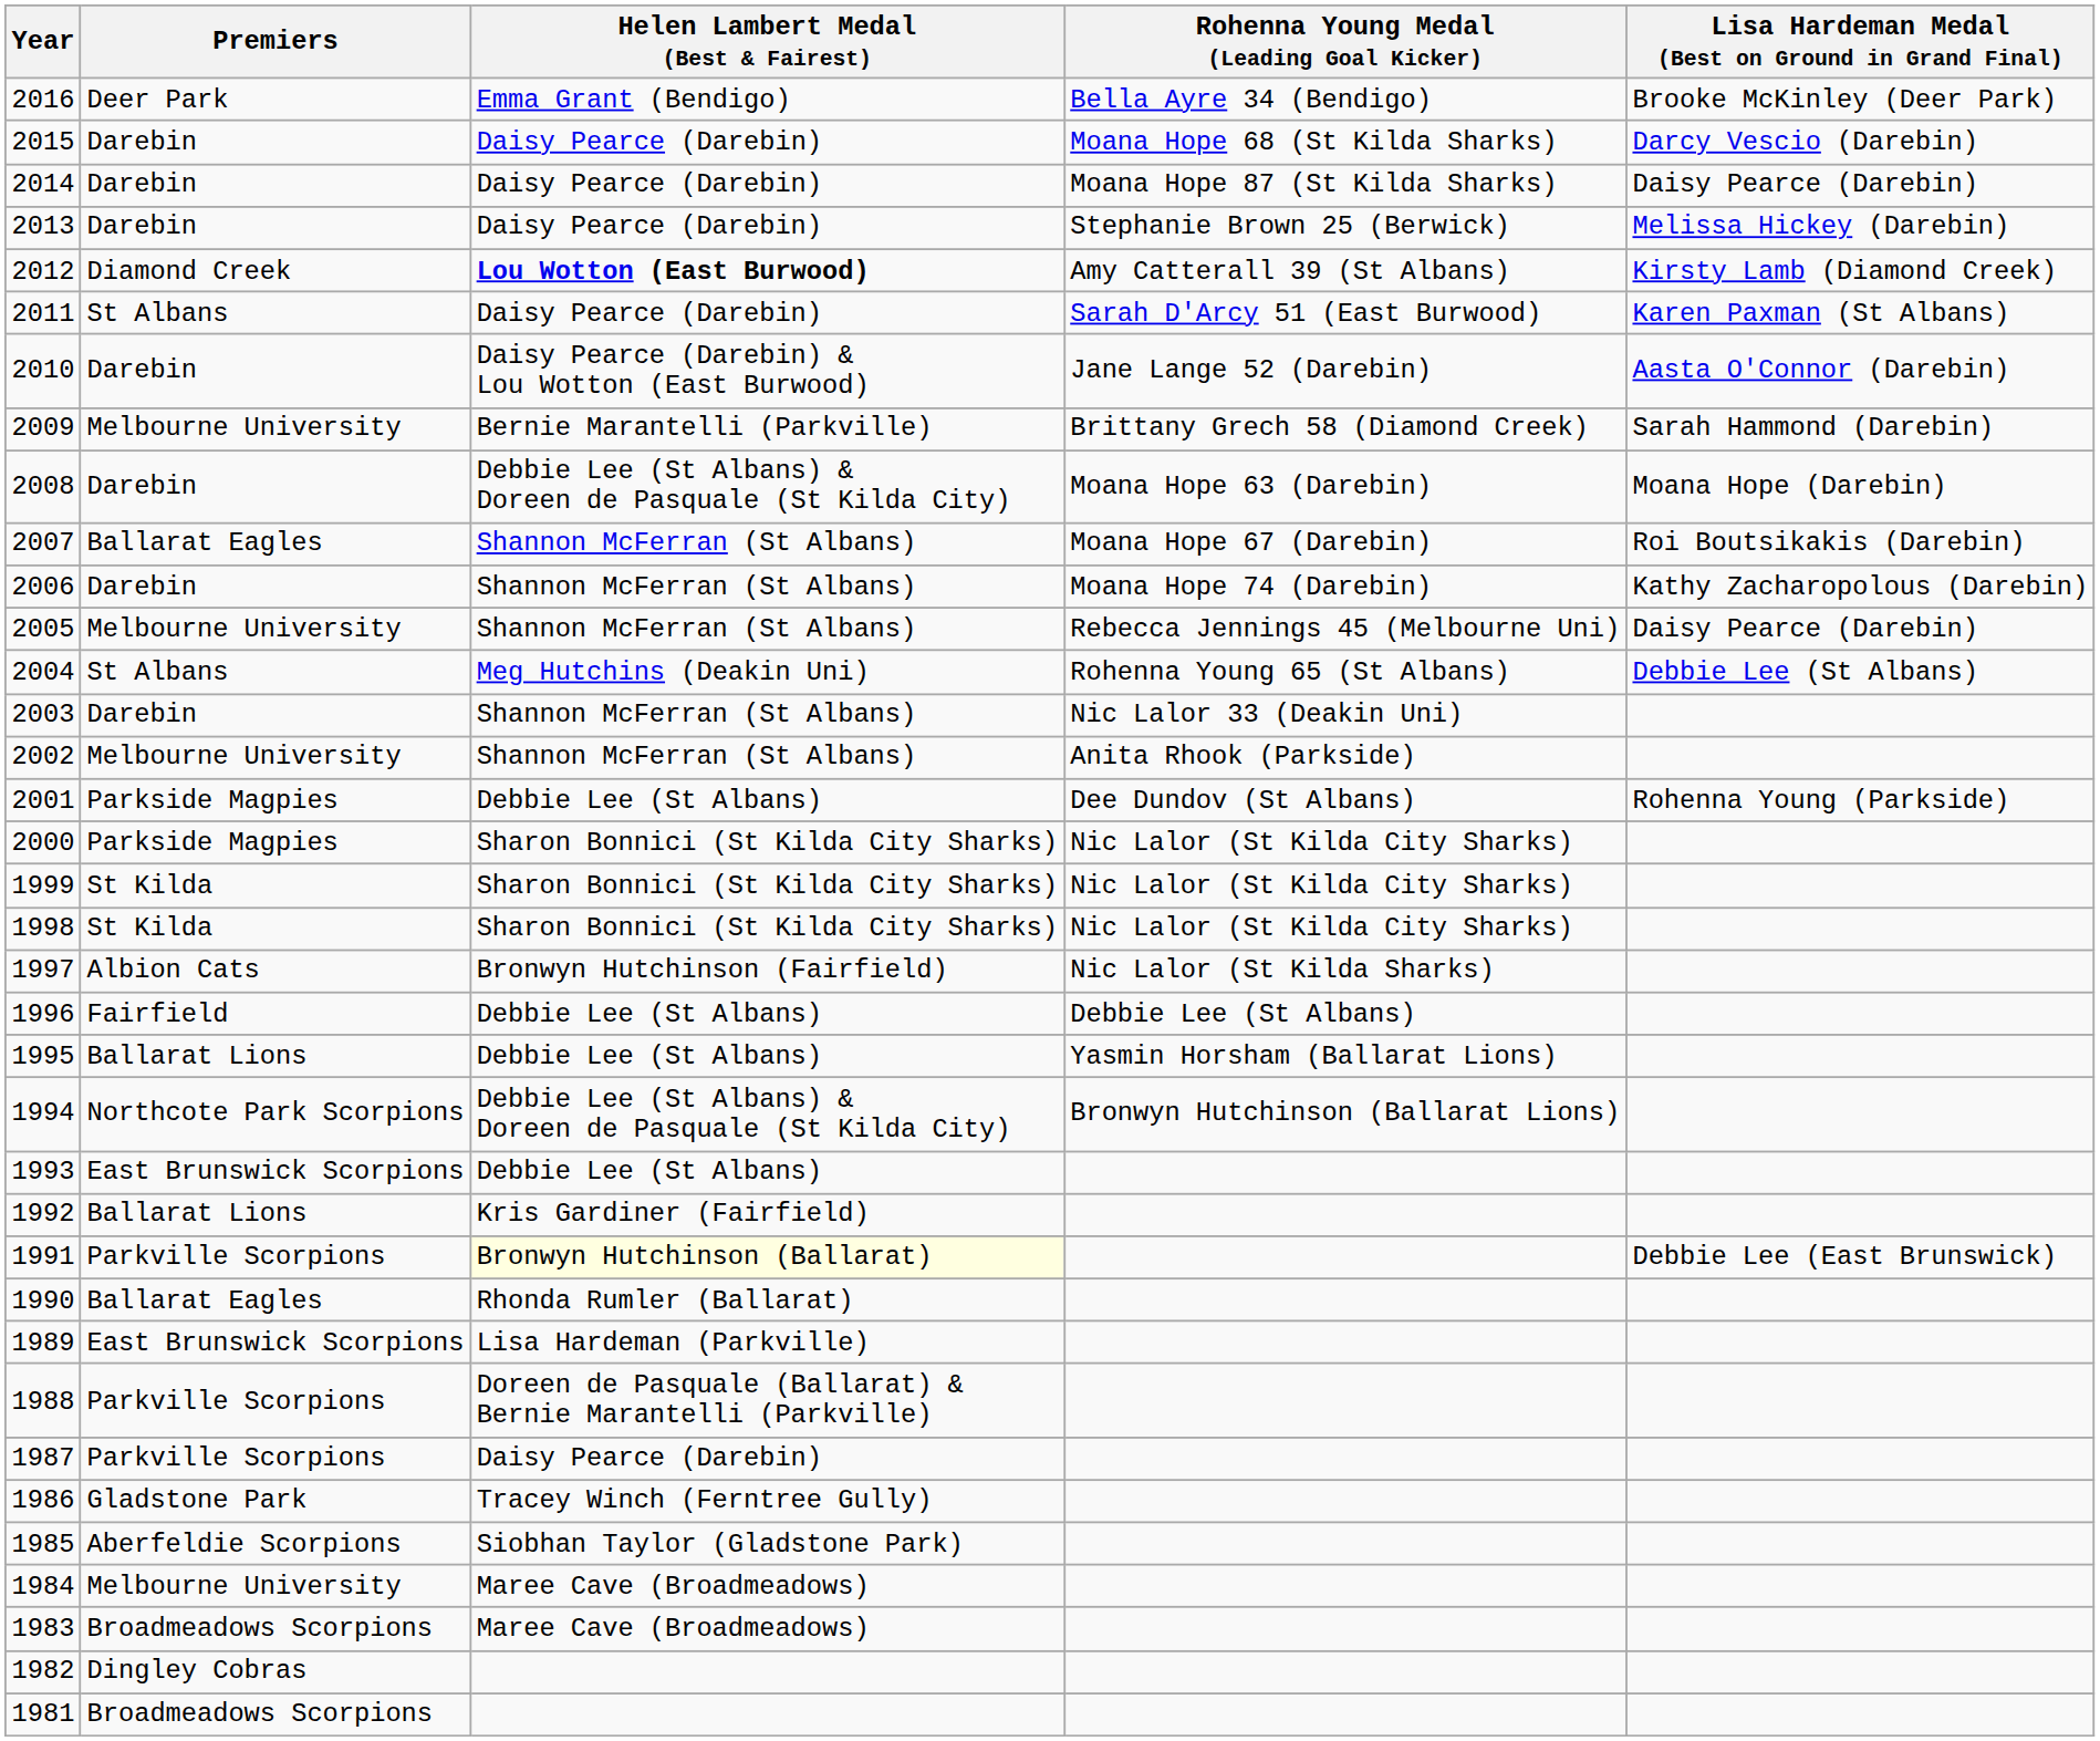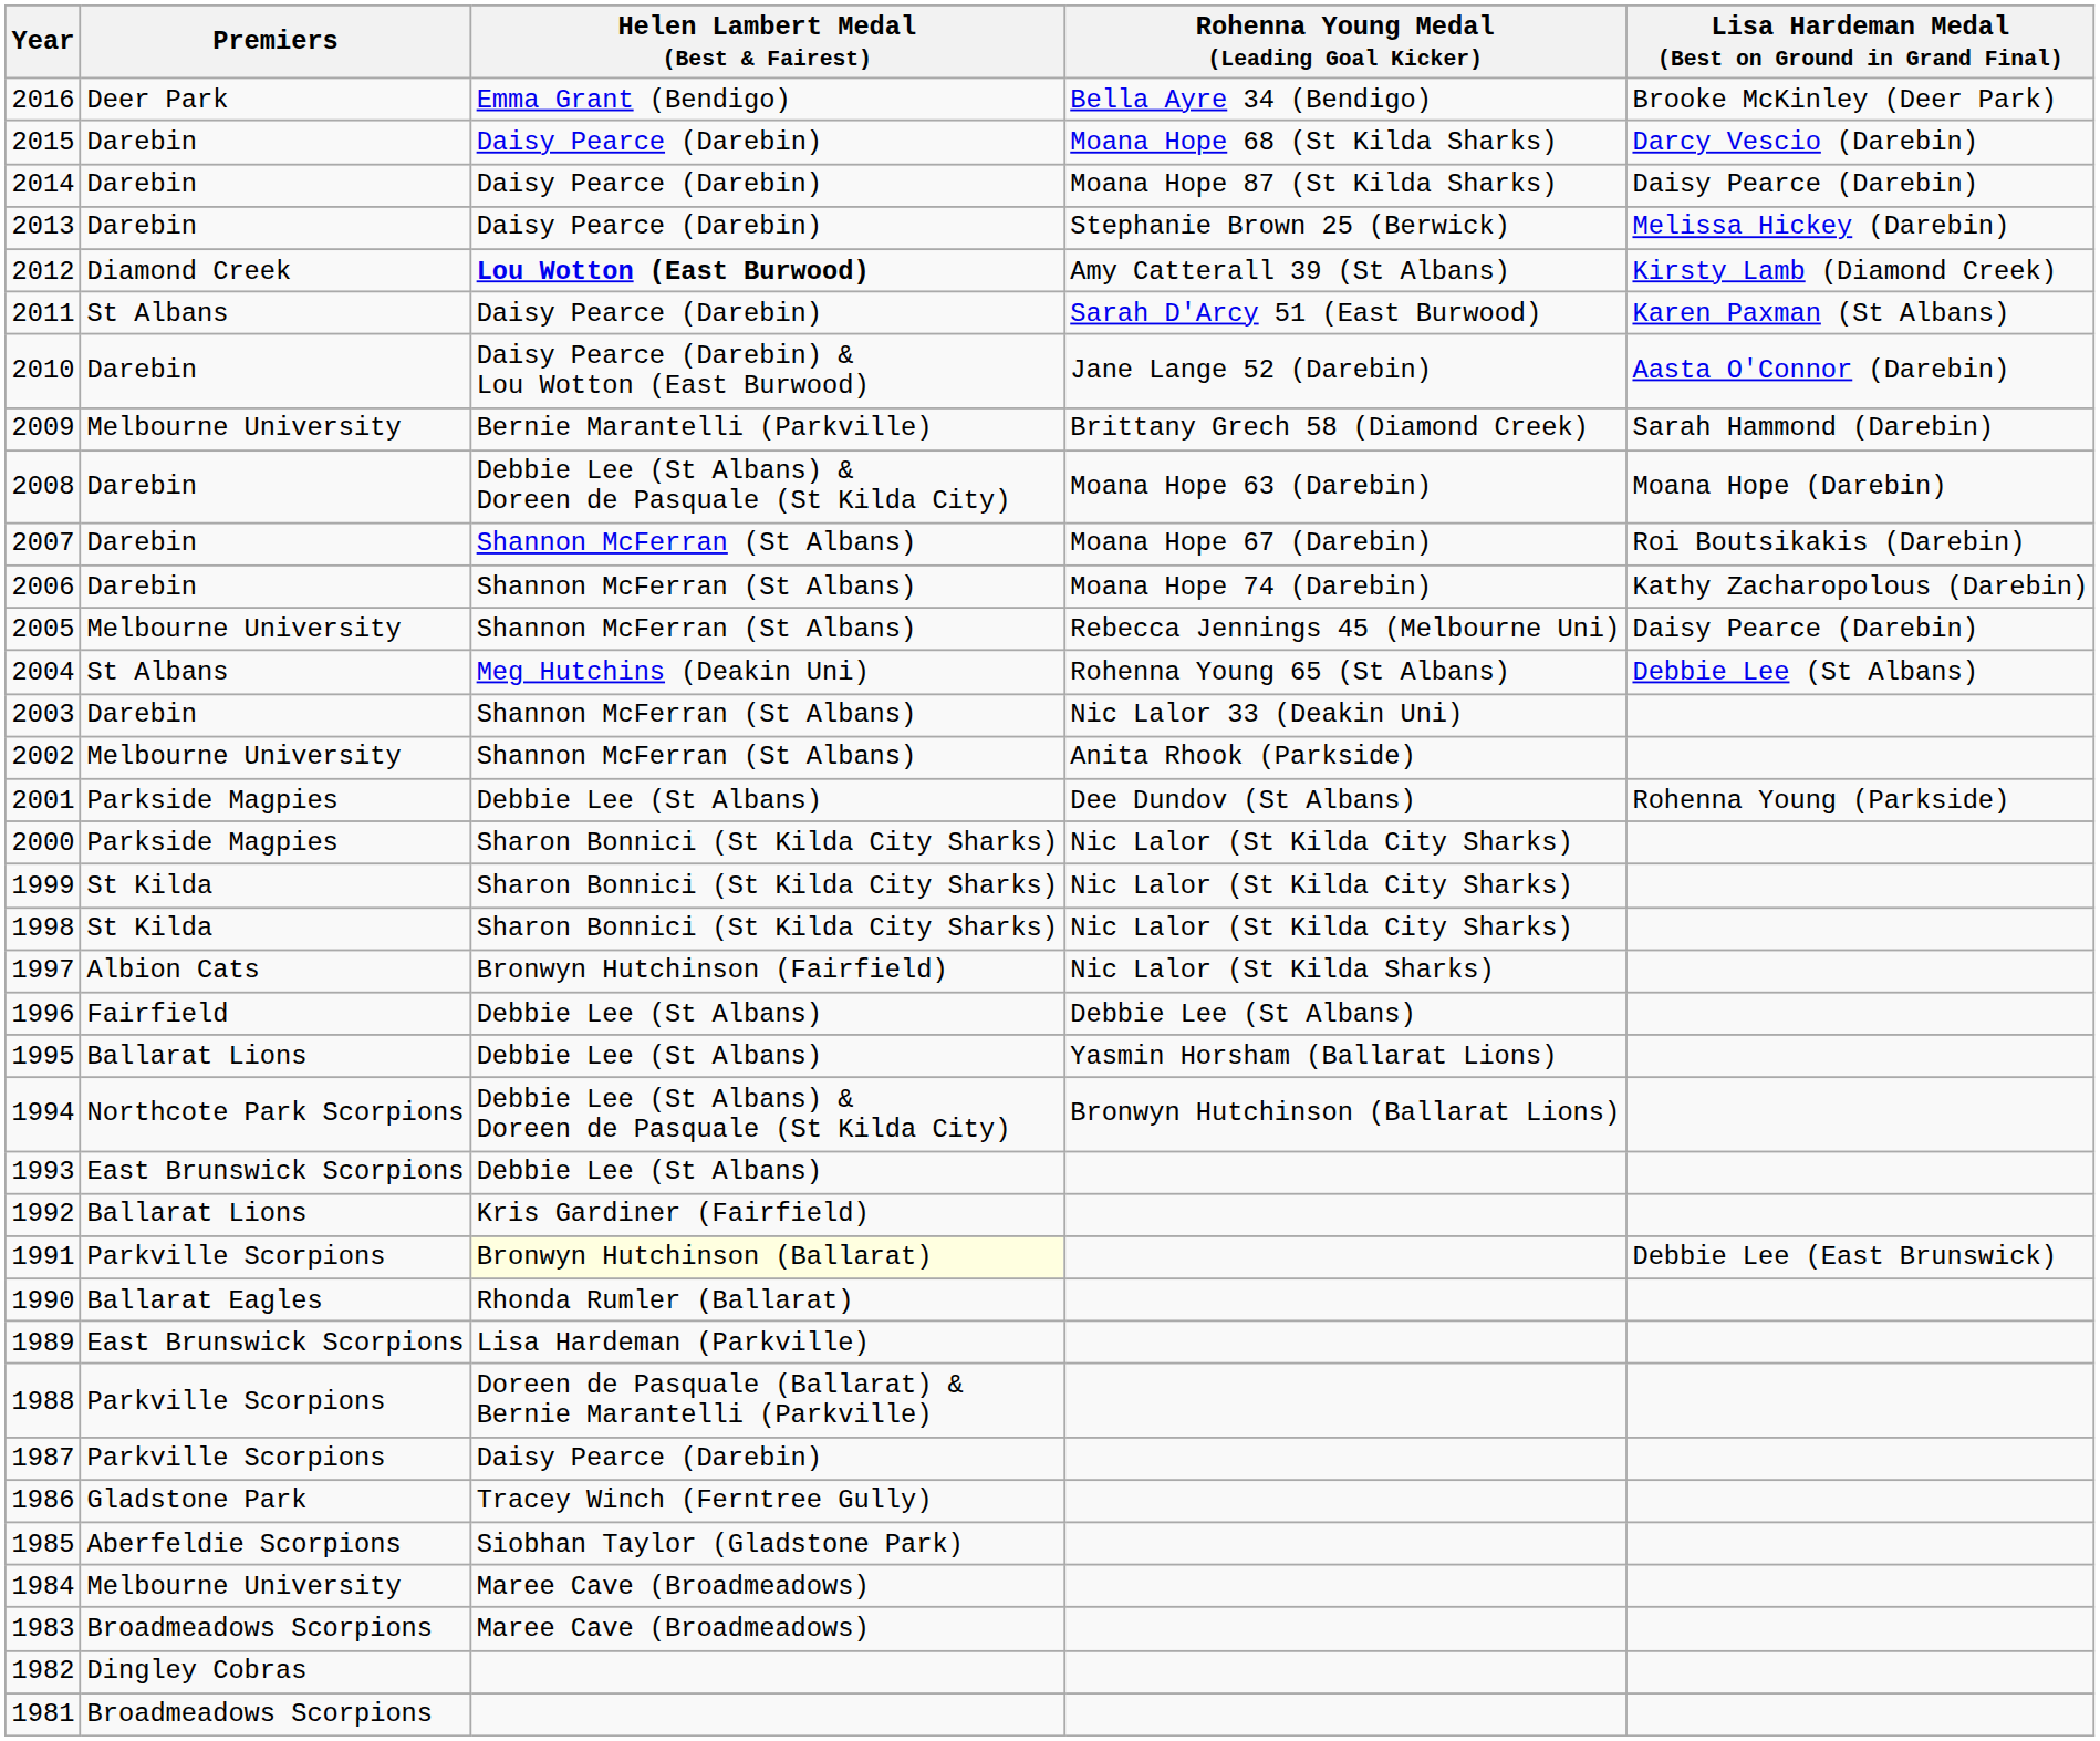2007 | Premiers: Ballarat Eagles -> Darebin
